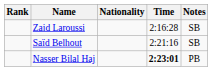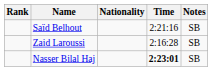rows swapped: Zaid Laroussi <-> Saïd Belhout
Nasser Bilal Haj | Notes: PB -> SB
